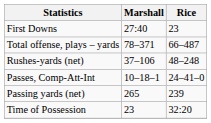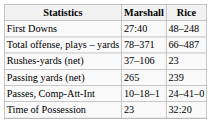First Downs | Rice: 23 -> 48–248
Rushes-yards (net) | Rice: 48–248 -> 23
rows swapped: Passing yards (net) <-> Passes, Comp-Att-Int
